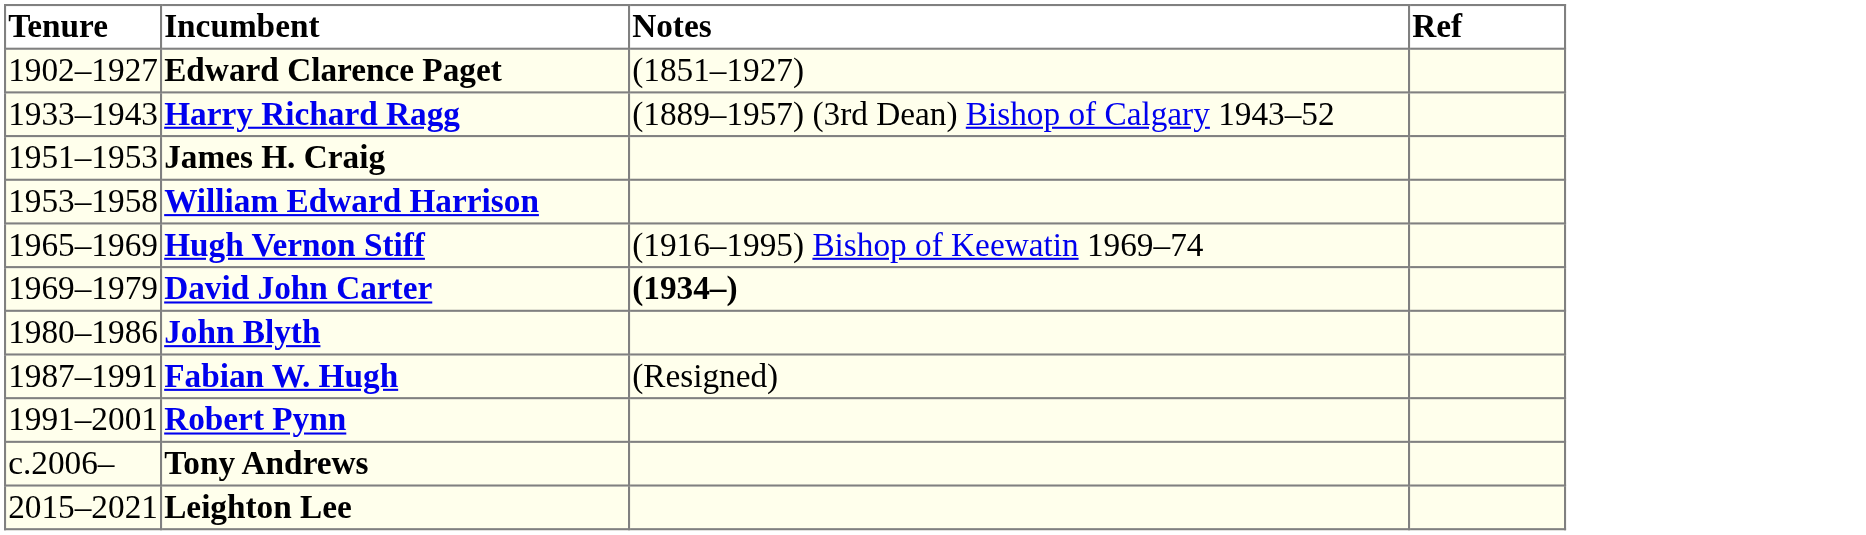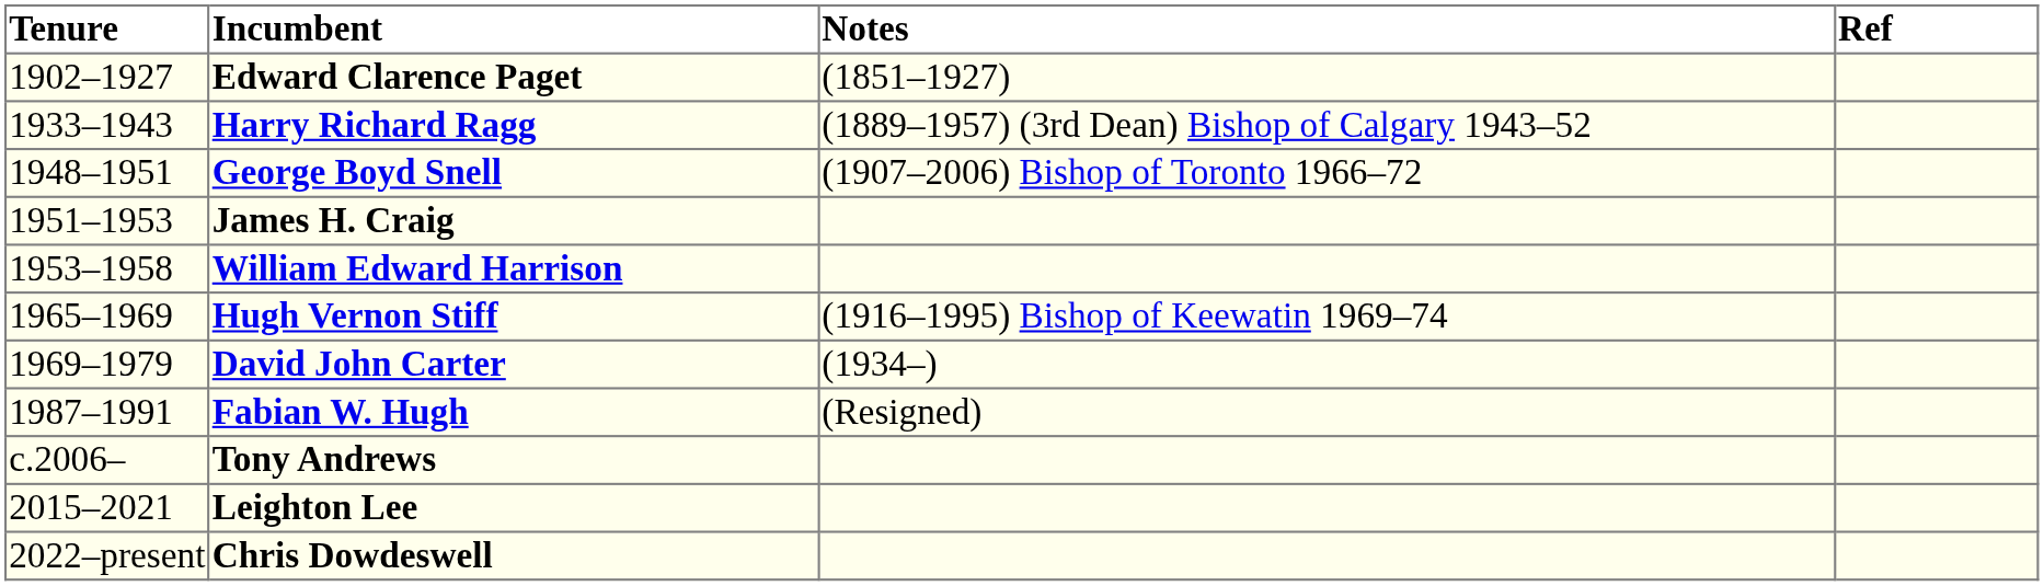+ row: 1948–1951 | George Boyd Snell | (1907–2006) Bishop of Toronto 1966–72
David John Carter | Notes: bold -> normal
- row: 1980–1986 | John Blyth
- row: 1991–2001 | Robert Pynn
+ row: 2022–present | Chris Dowdeswell
